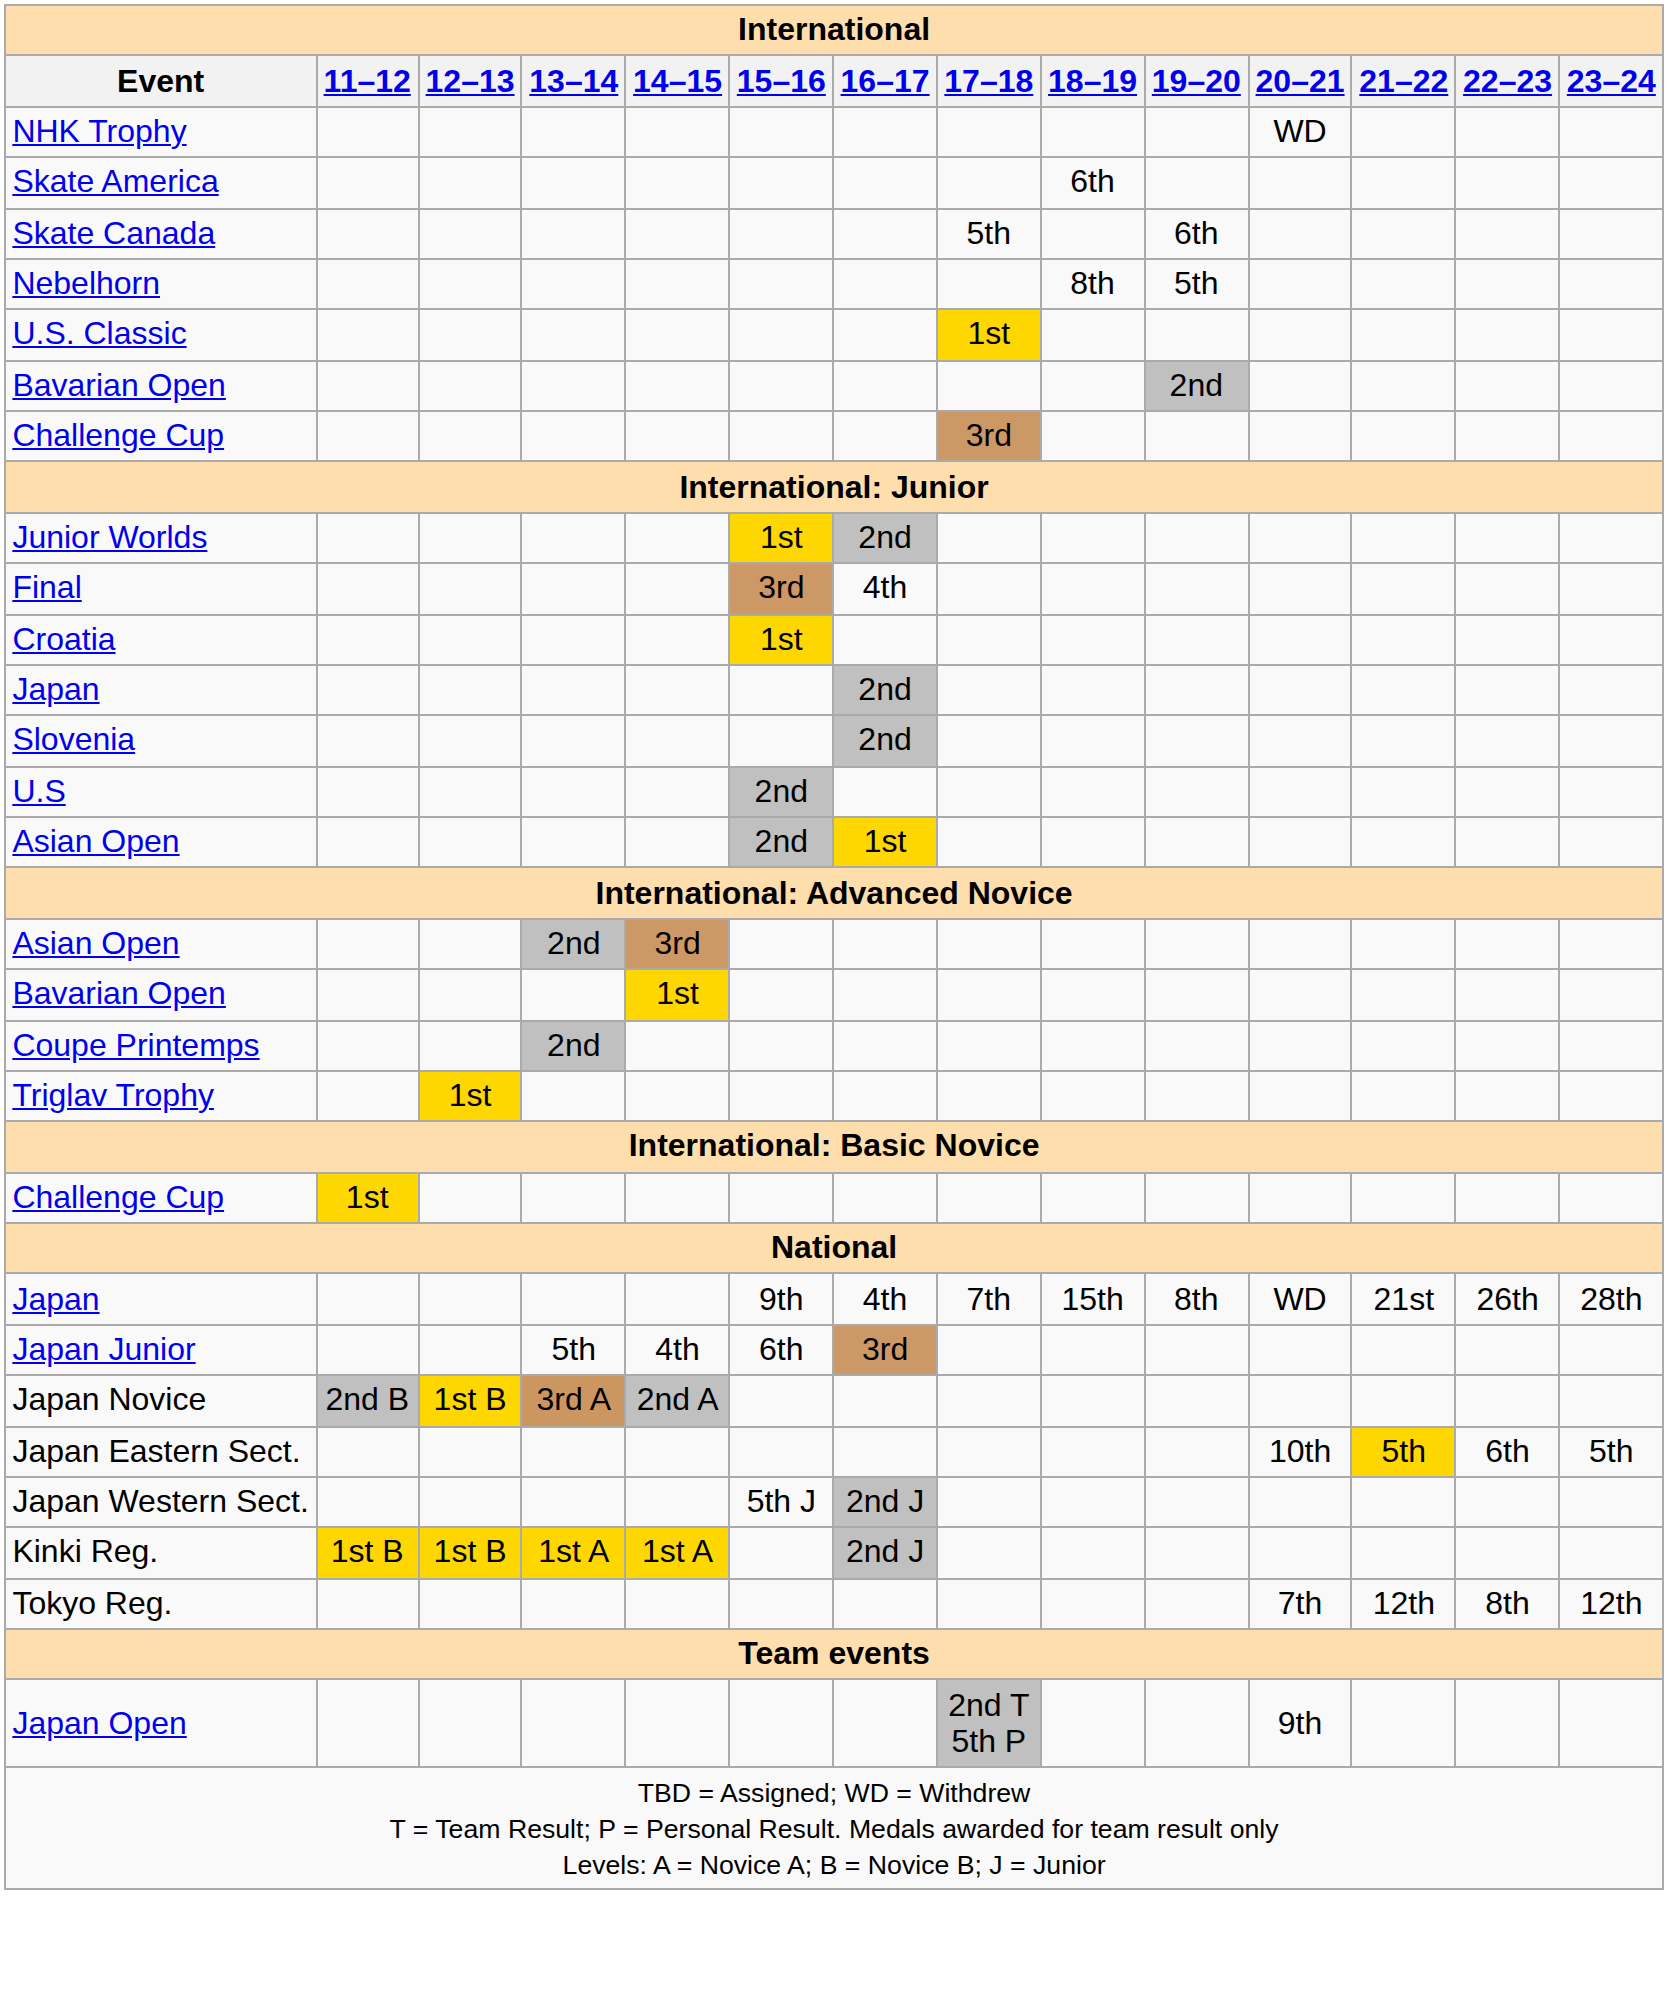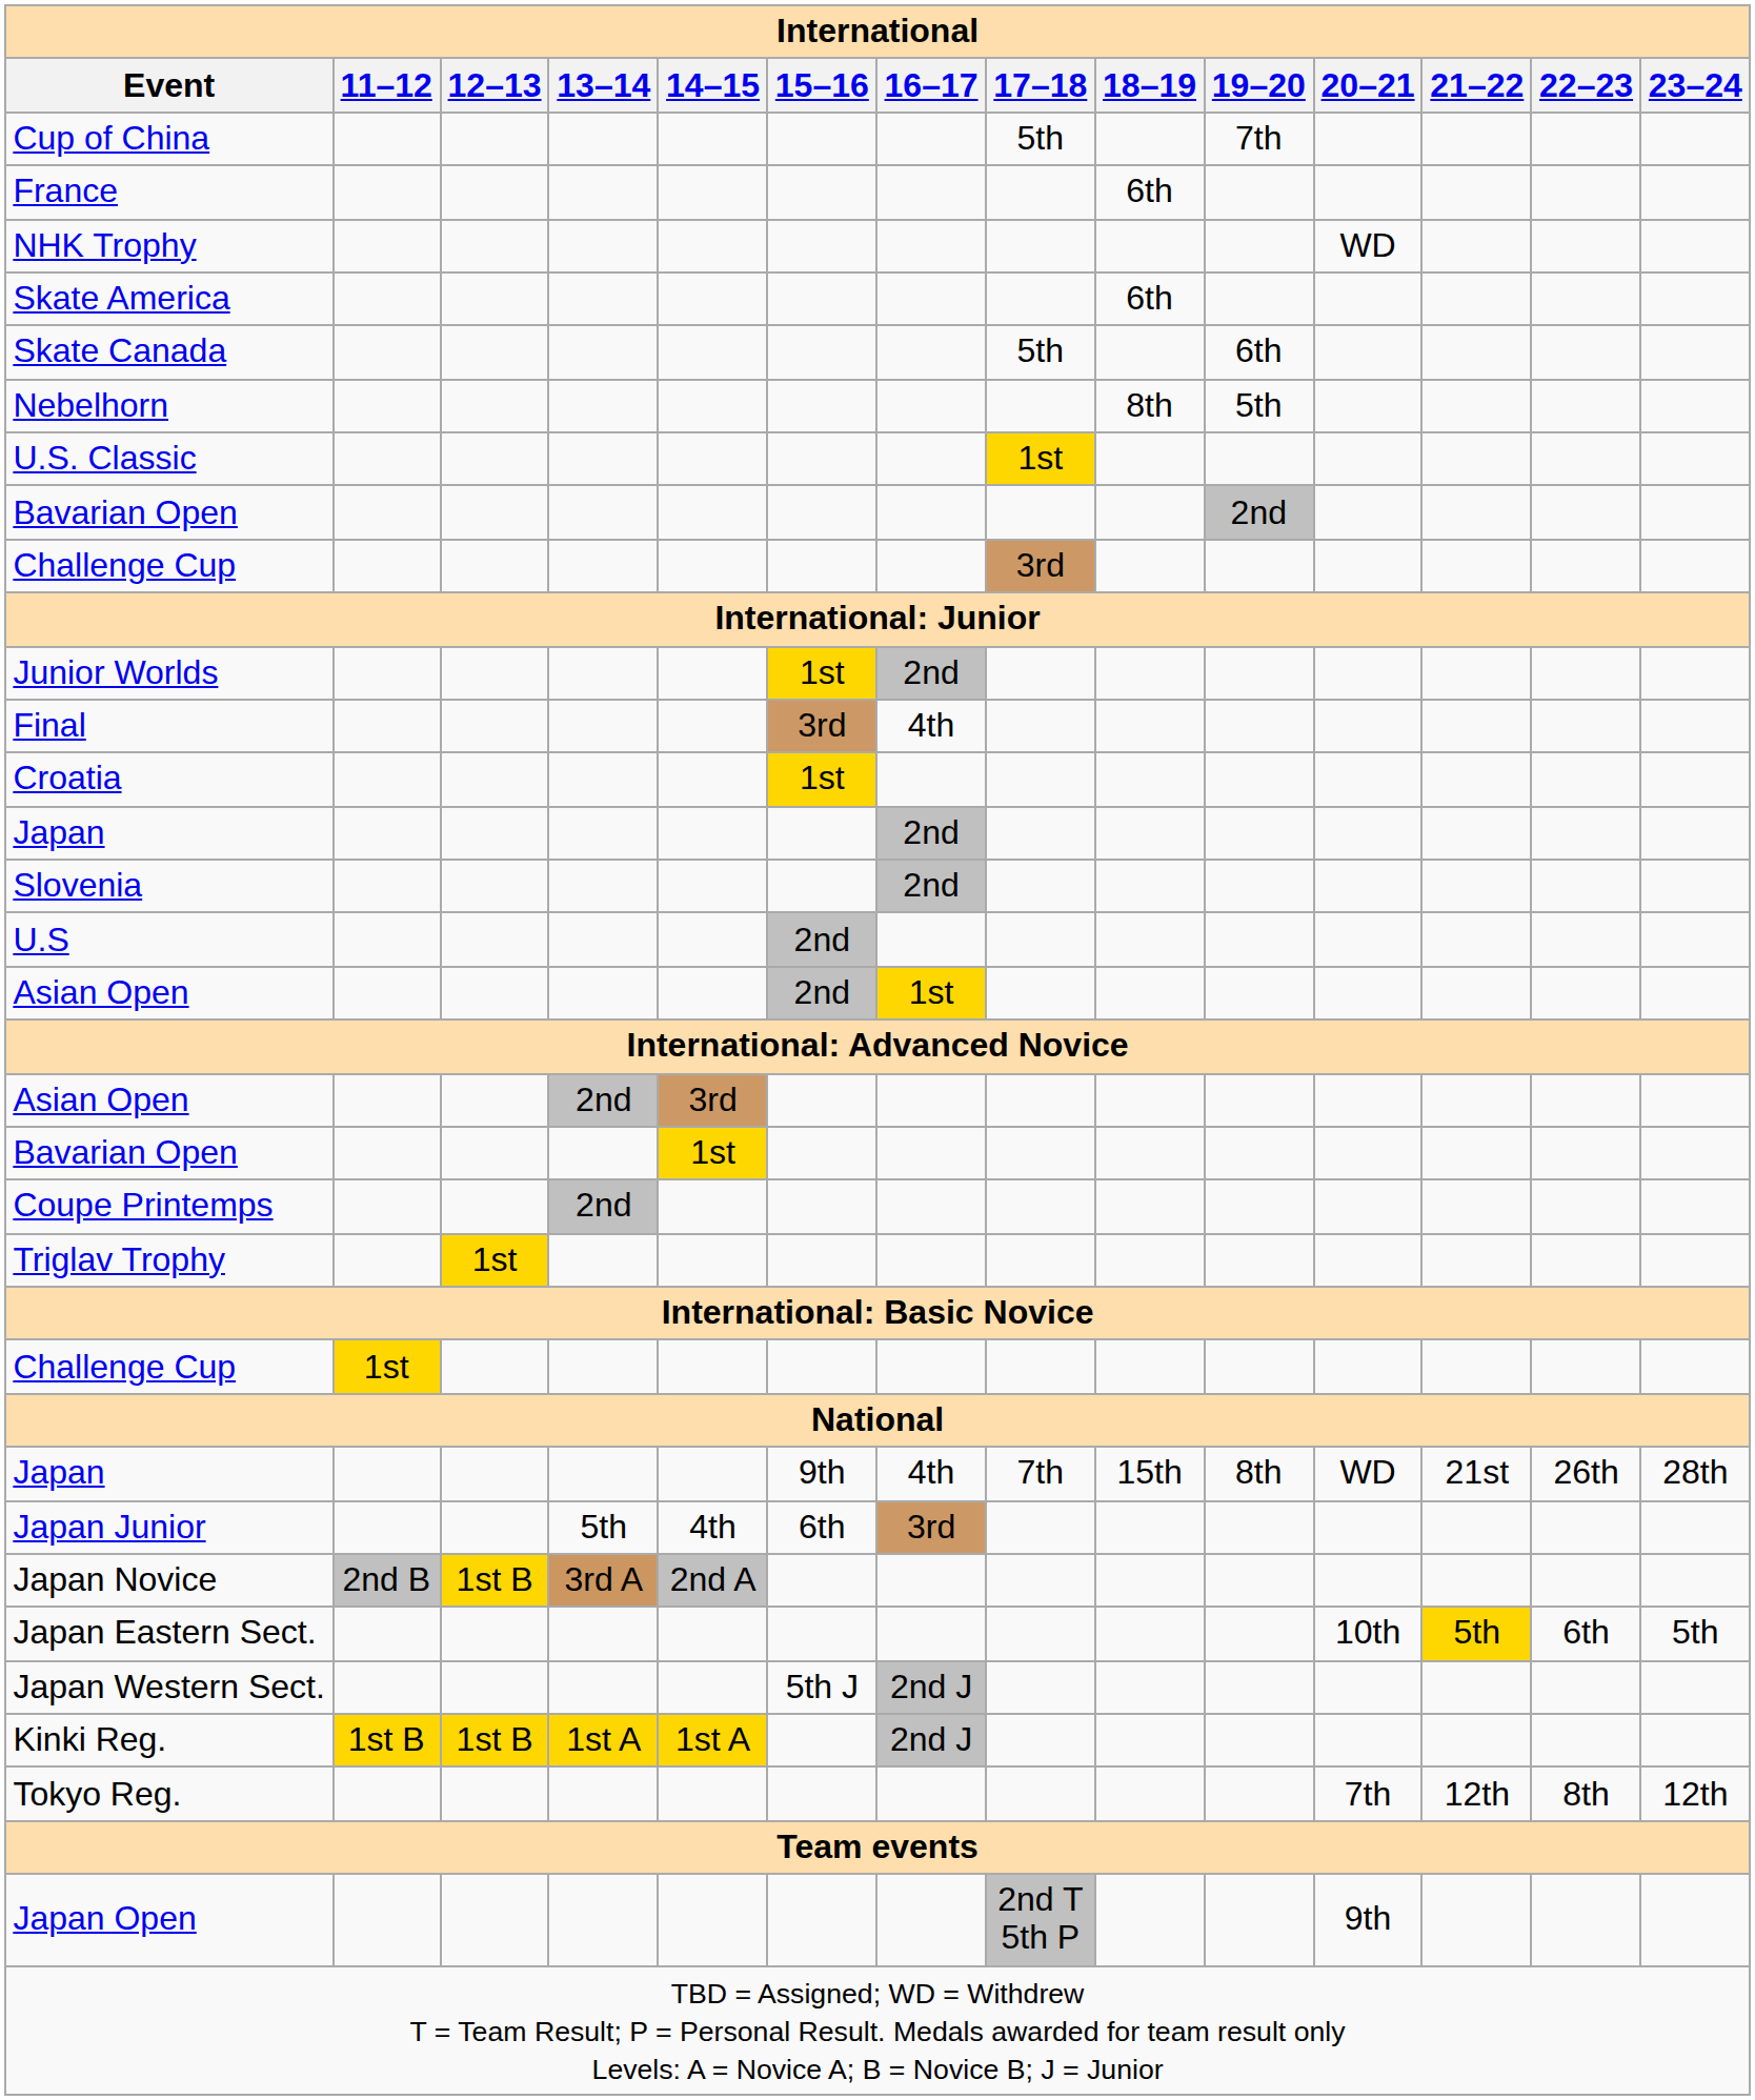+ row: Cup of China | 5th | 7th
+ row: France | 6th
